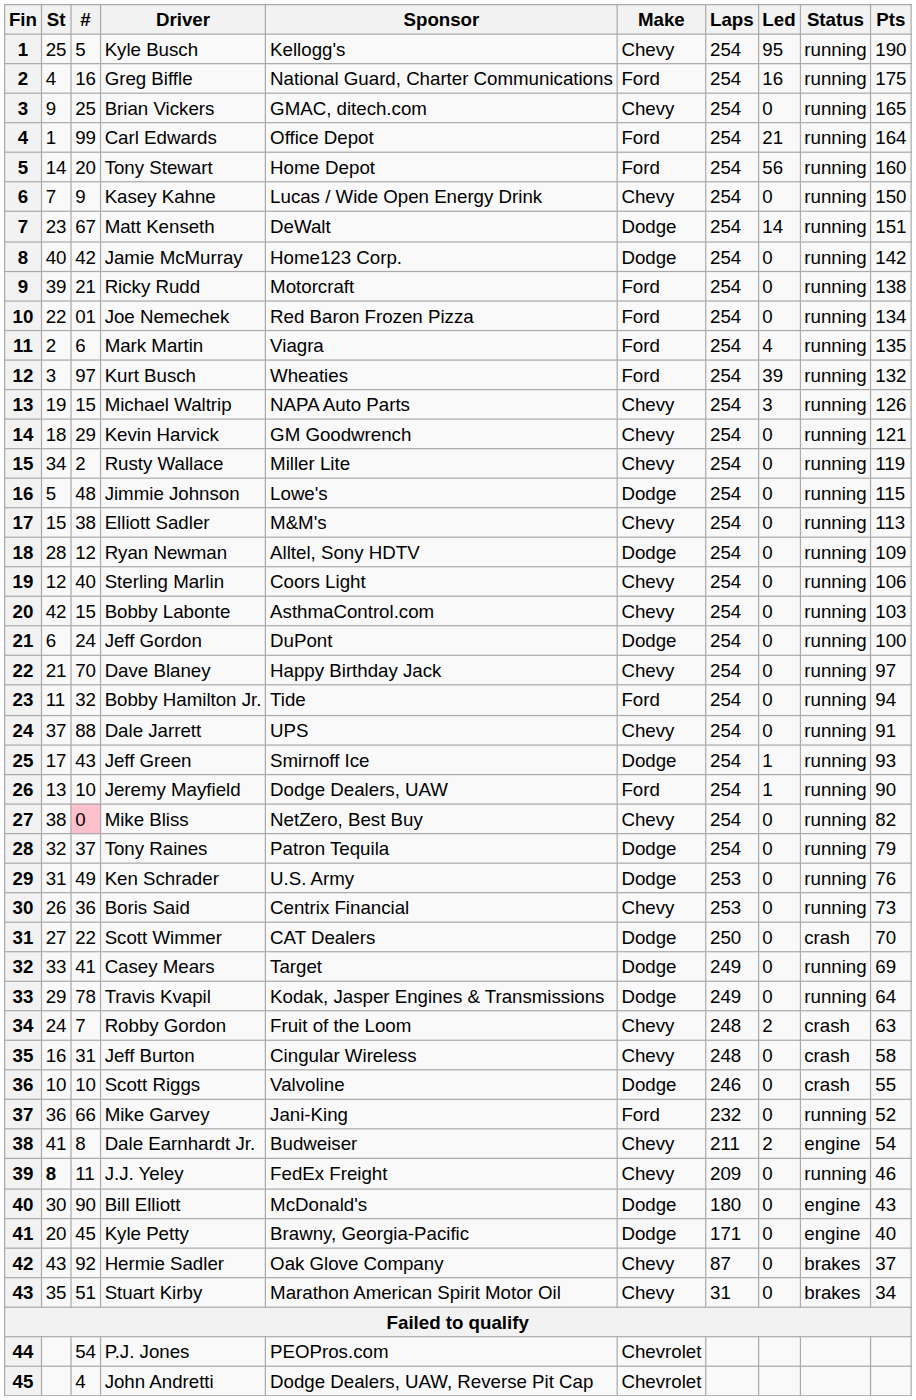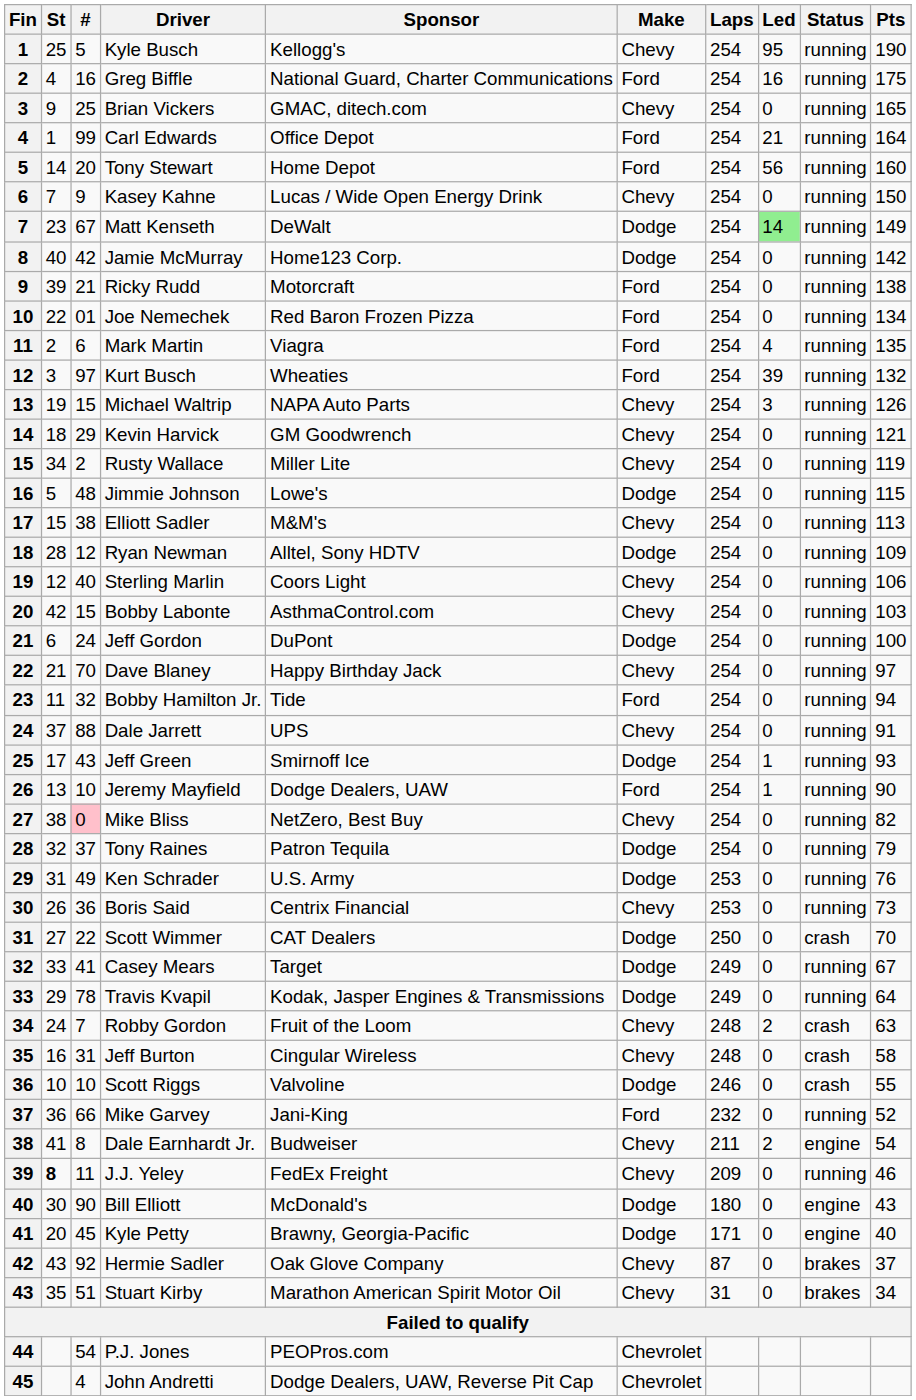Matt Kenseth | Led: no background -> lightgreen background
Matt Kenseth | Pts: 151 -> 149
Casey Mears | Pts: 69 -> 67
